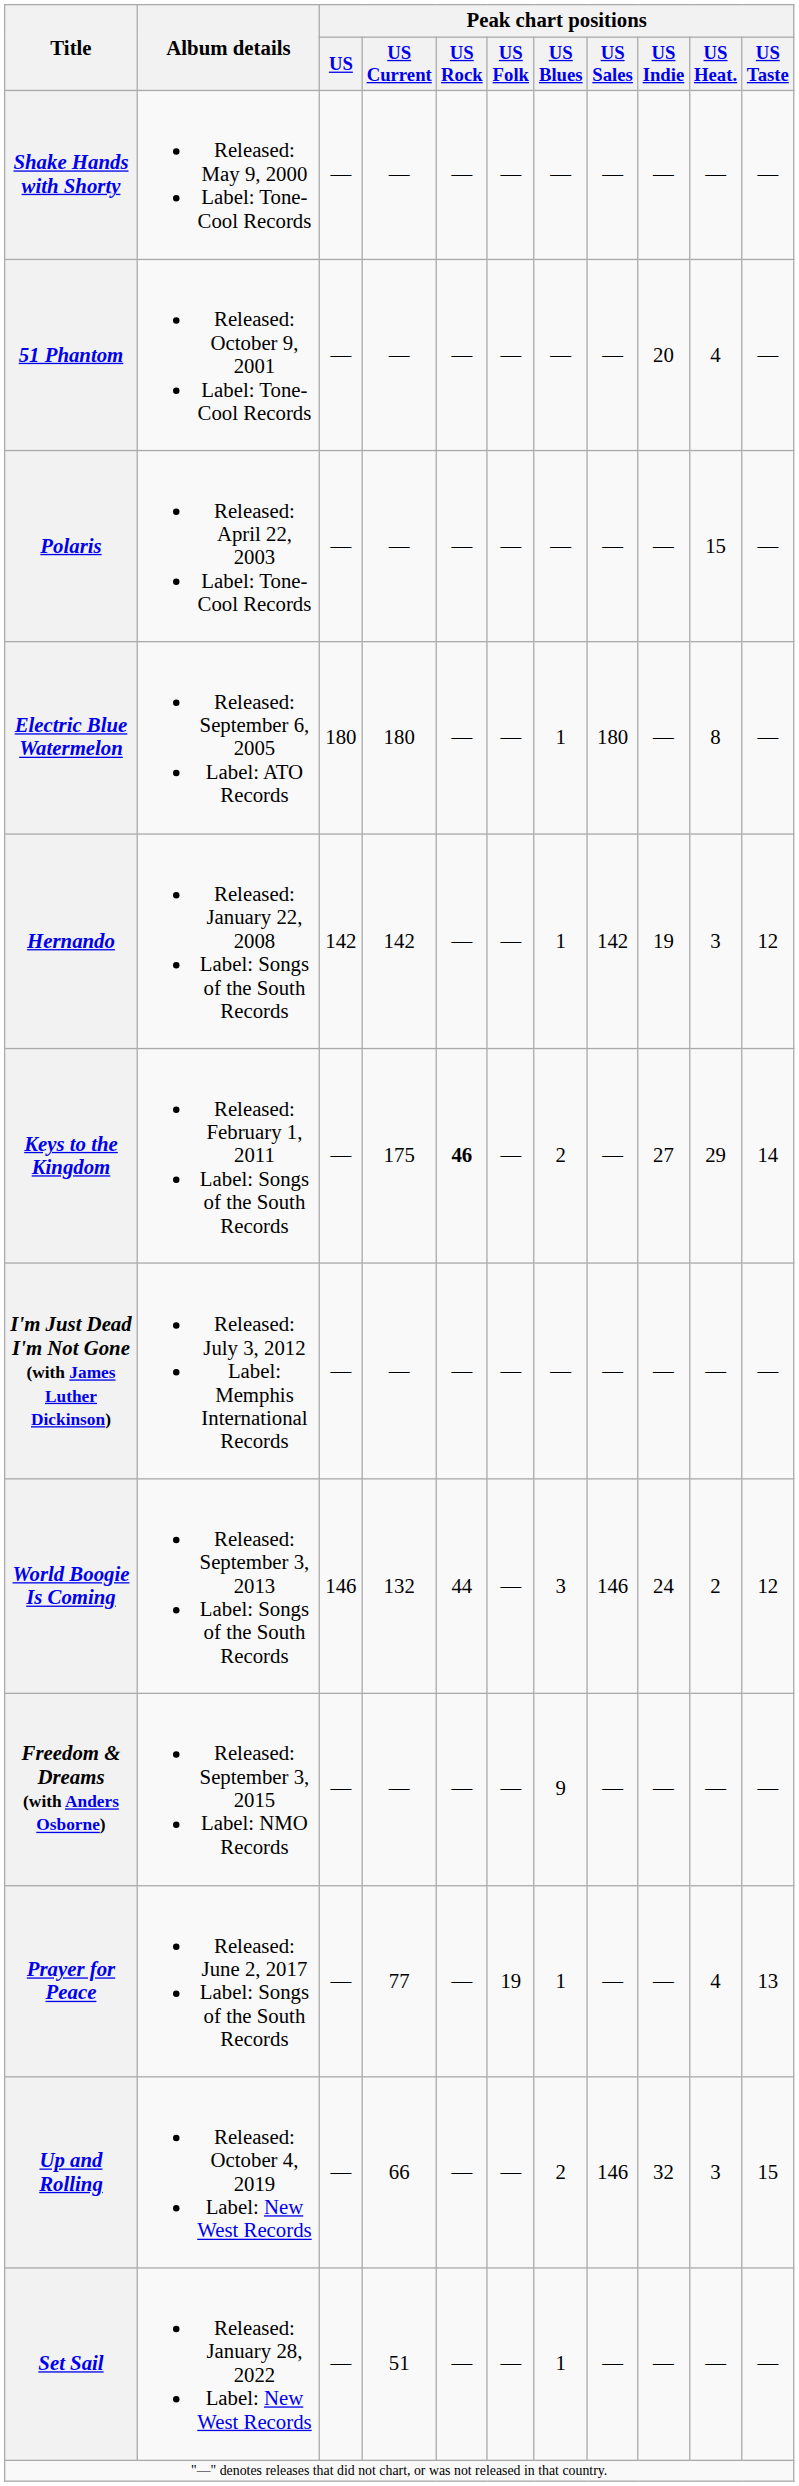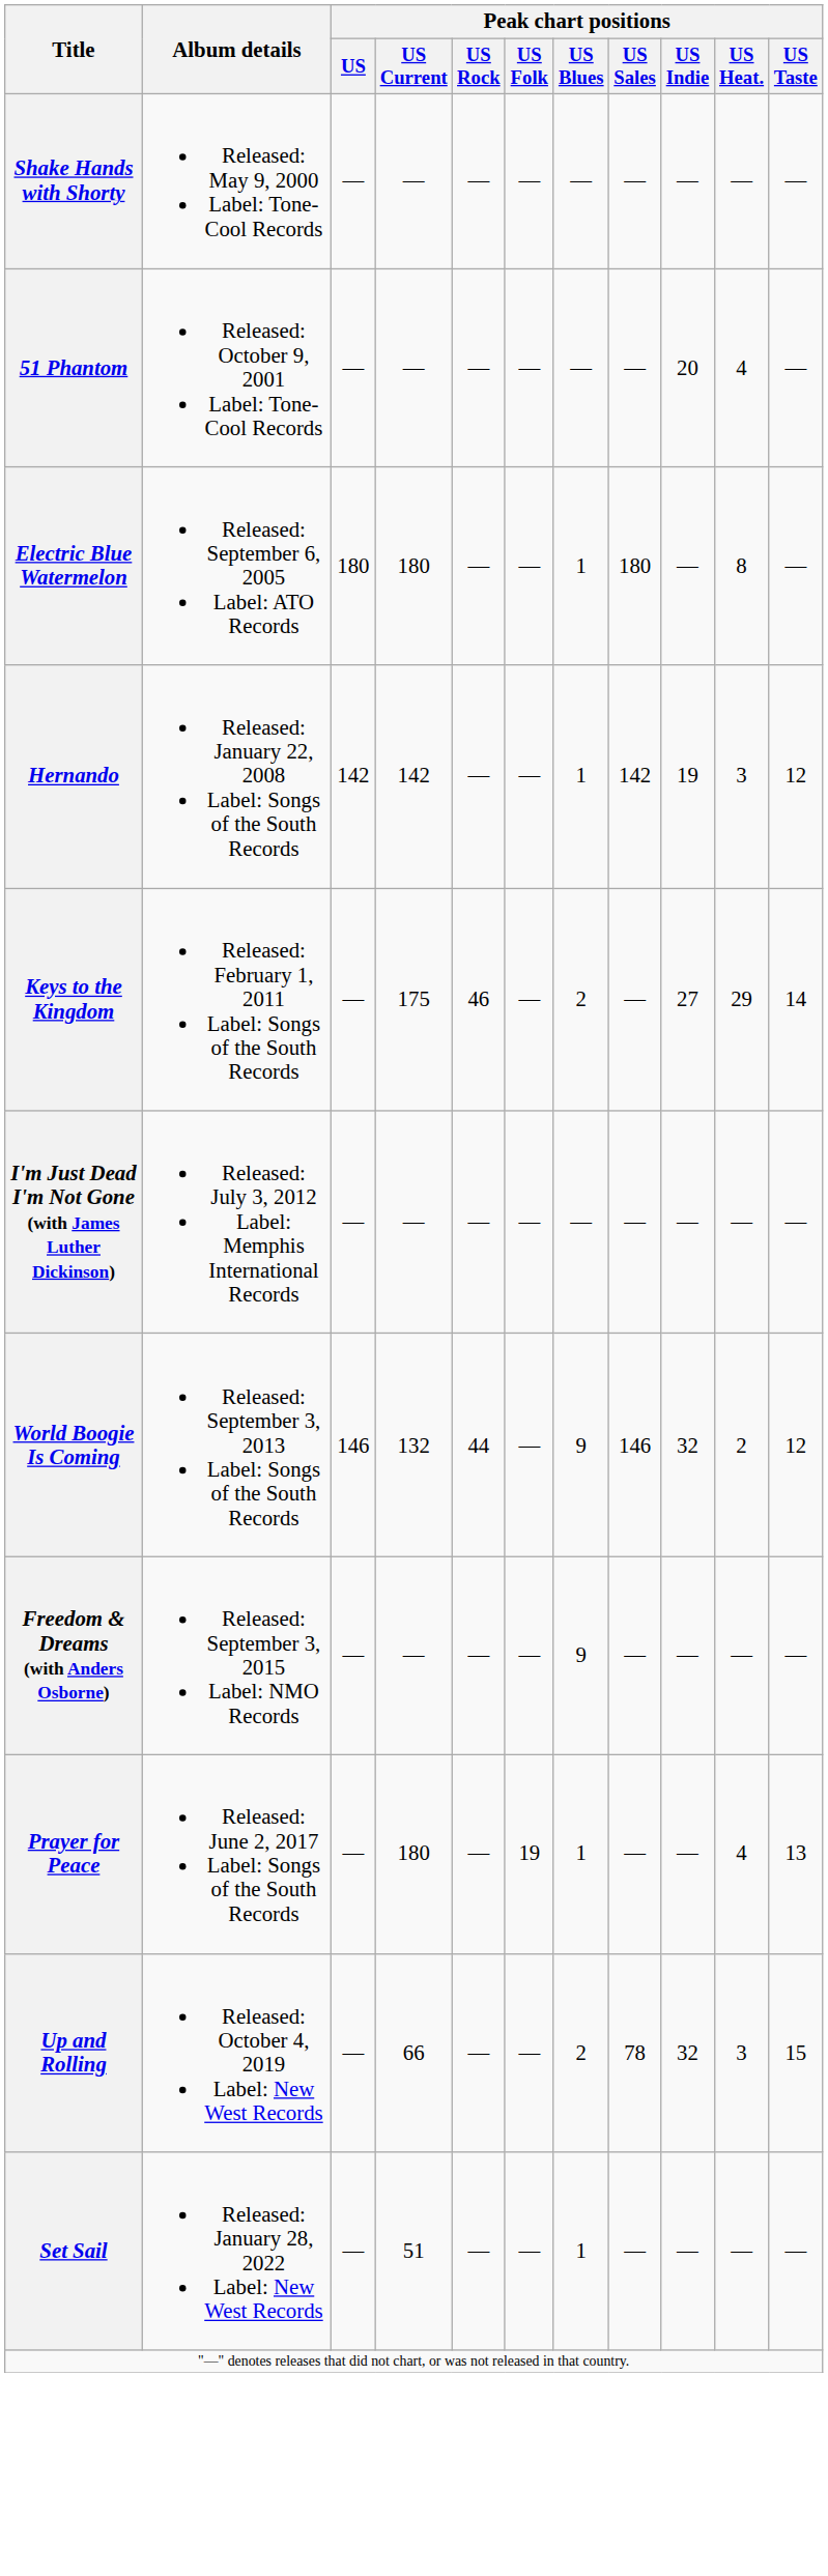- row: Polaris | Released: April 22, 2003 Label: Tone-Cool Records | — | — | — | — | — | — | — | 15 | —
Keys to the Kingdom | Peak chart positions / US Rock: bold -> normal
World Boogie Is Coming | Peak chart positions / US Blues: 3 -> 9
World Boogie Is Coming | Peak chart positions / US Indie: 24 -> 32
Prayer for Peace | Peak chart positions / US Current: 77 -> 180
Up and Rolling | Peak chart positions / US Sales: 146 -> 78
